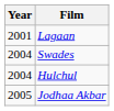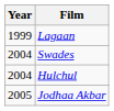Lagaan | Year: 2001 -> 1999
